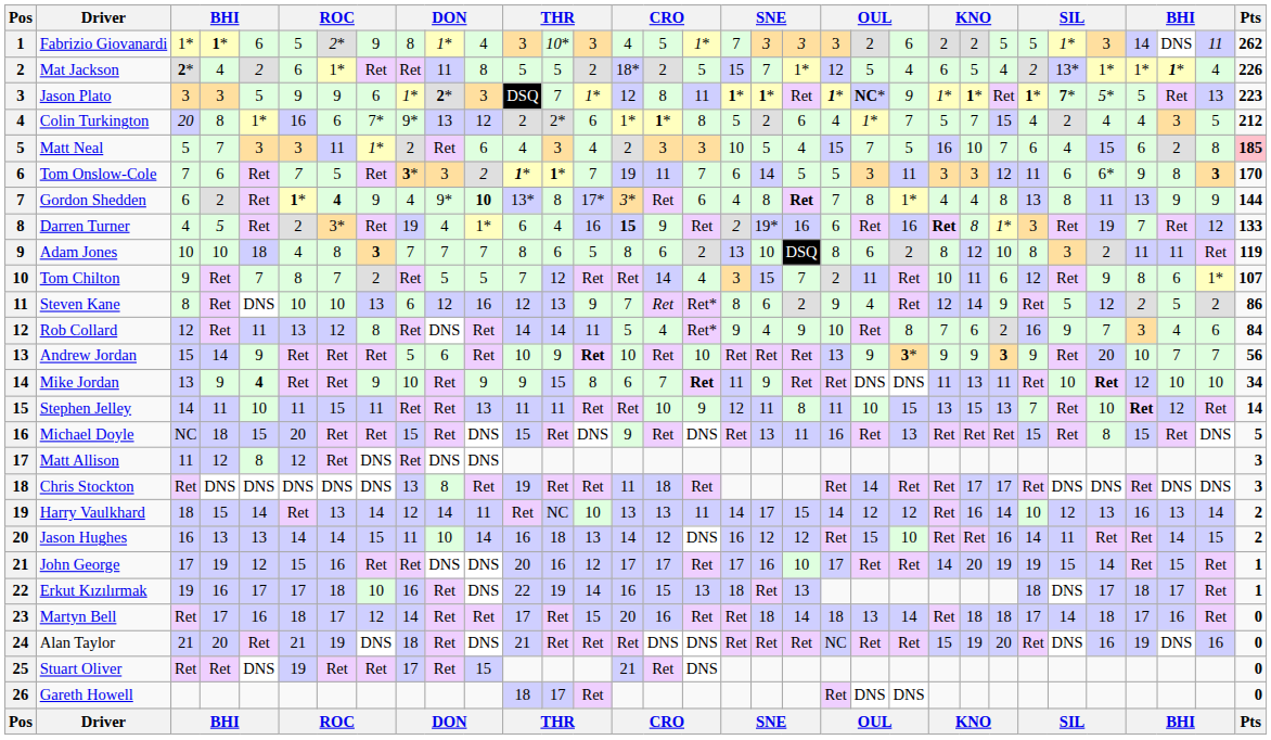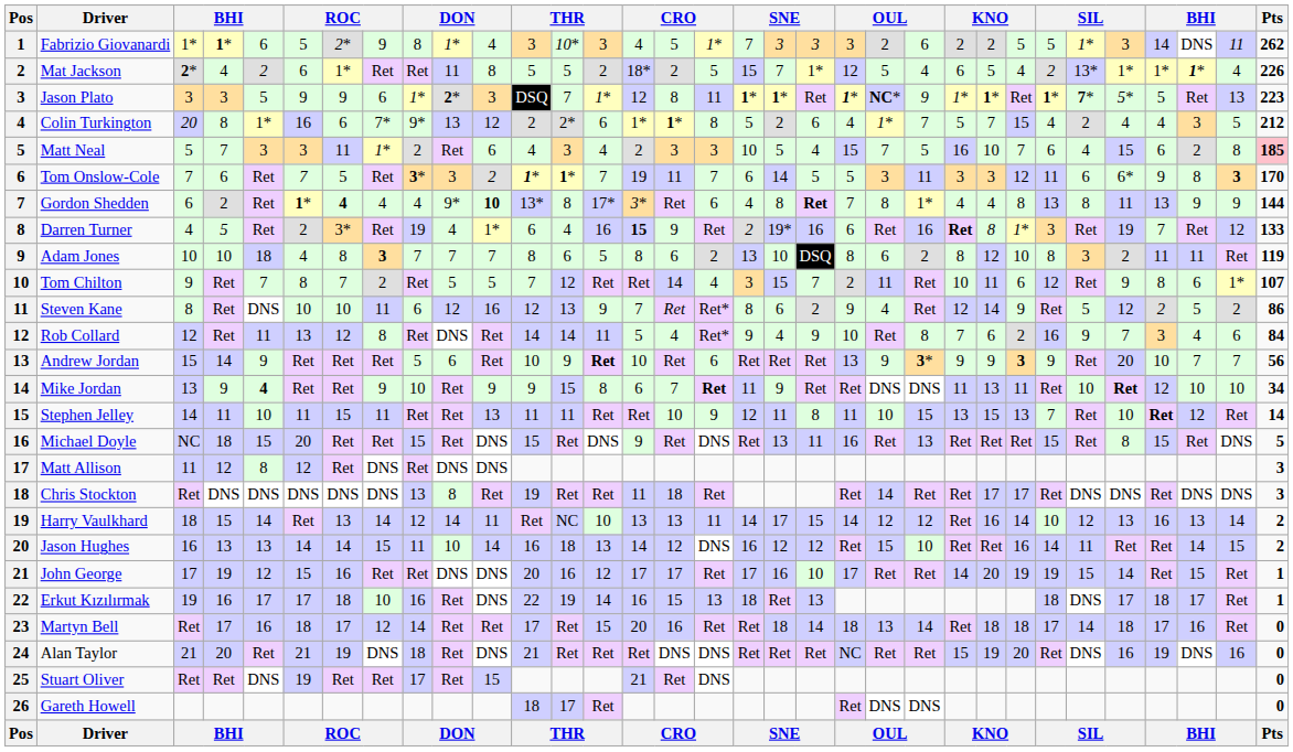Gordon Shedden | column 8: 9 -> 4
Steven Kane | column 8: 13 -> 11
Andrew Jordan | column 17: 10 -> 6
